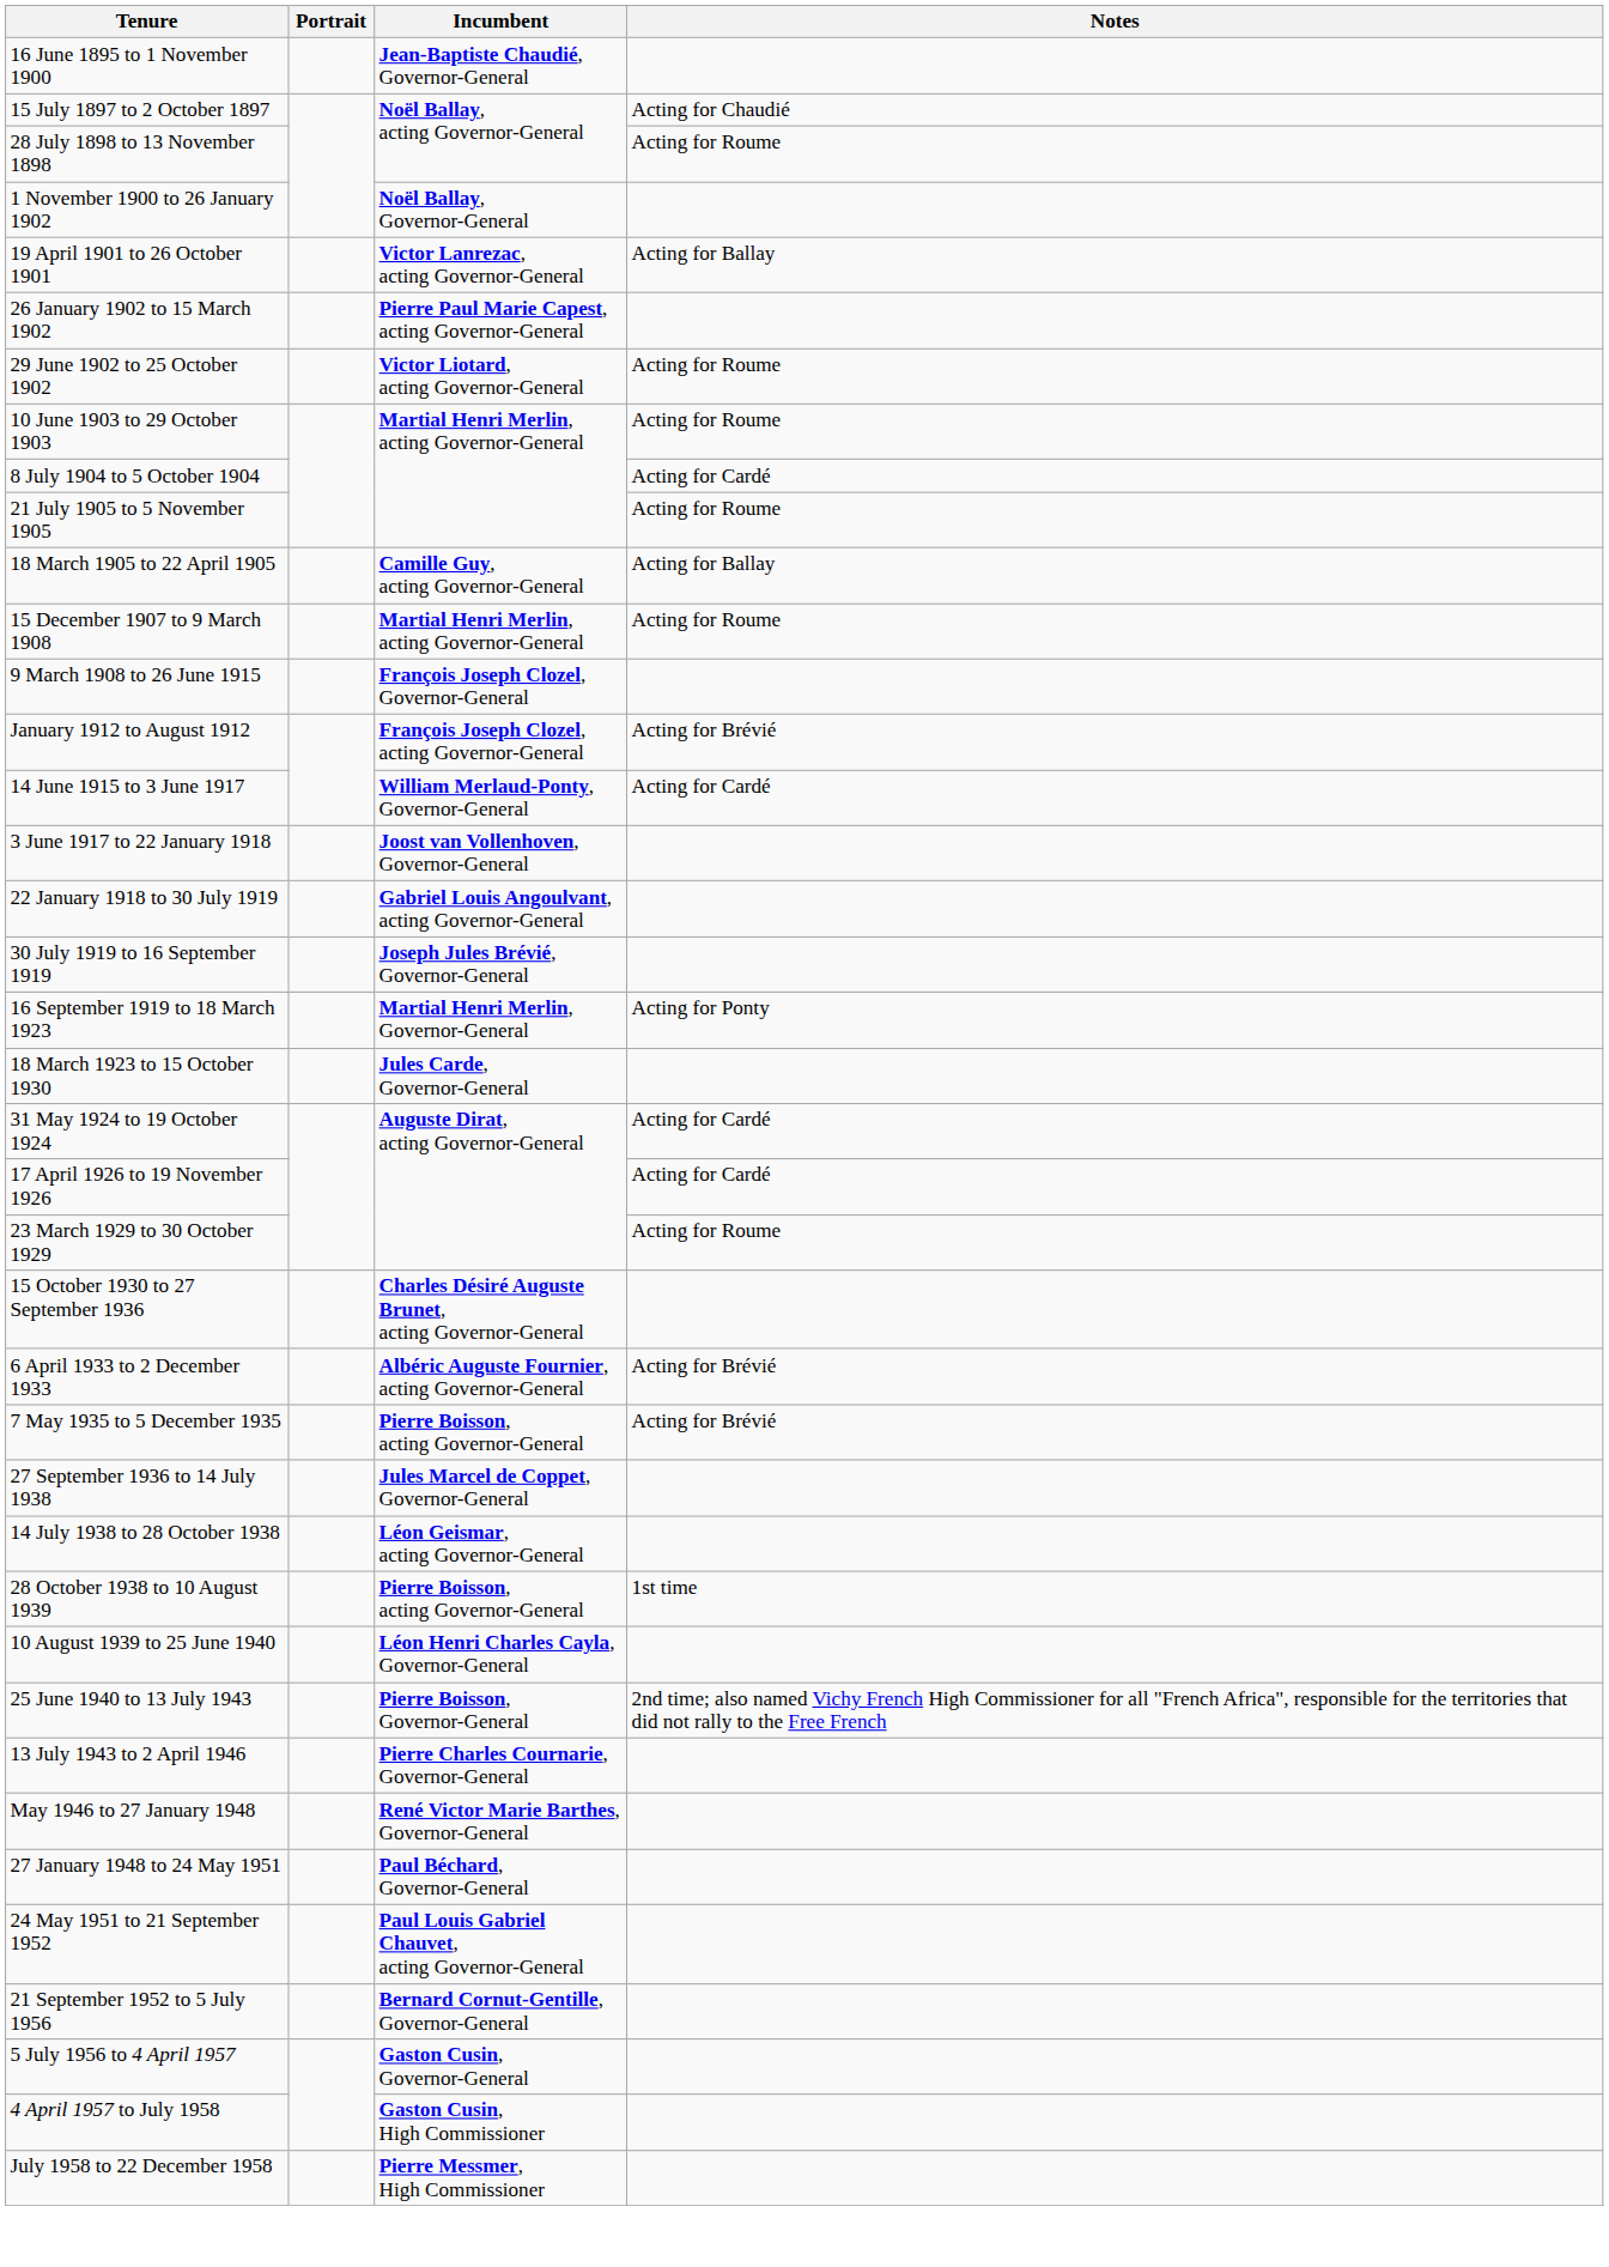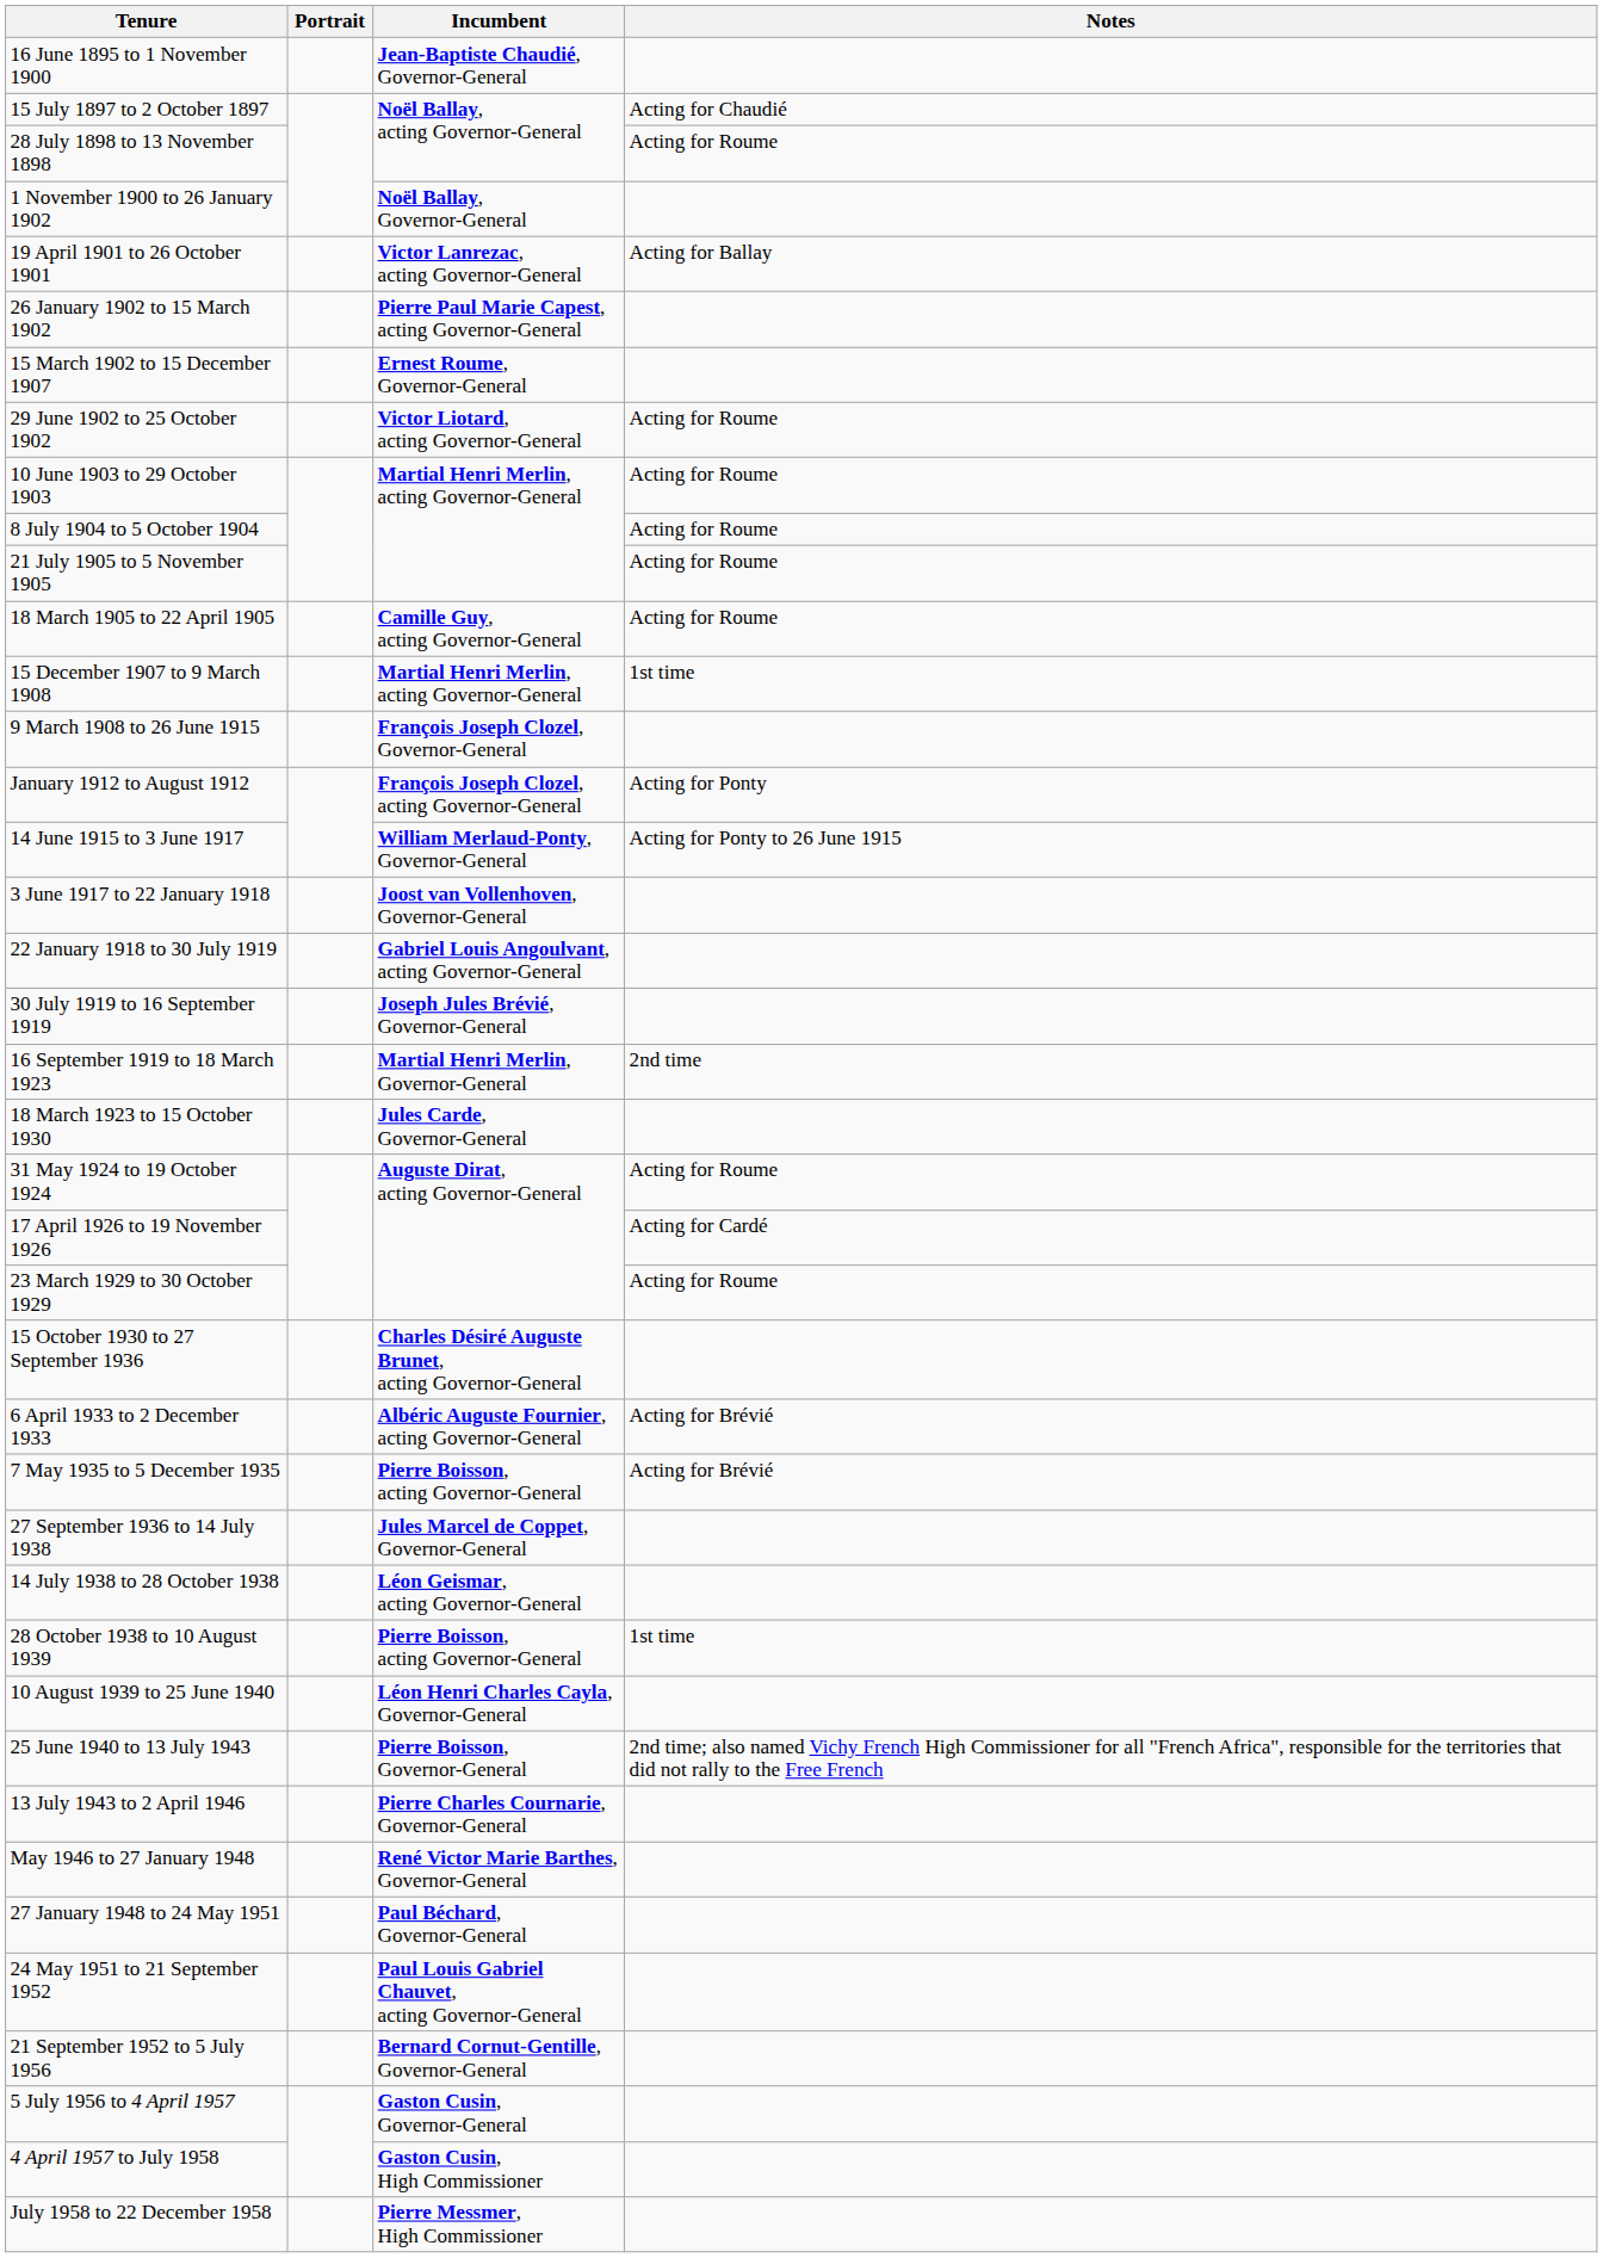+ row: 15 March 1902 to 15 December 1907 | Ernest Roume, Governor-General
8 July 1904 to 5 October 1904 | Notes: Acting for Cardé -> Acting for Roume
18 March 1905 to 22 April 1905 | Notes: Acting for Ballay -> Acting for Roume
15 December 1907 to 9 March 1908 | Notes: Acting for Roume -> 1st time
January 1912 to August 1912 | Notes: Acting for Brévié -> Acting for Ponty
14 June 1915 to 3 June 1917 | Notes: Acting for Cardé -> Acting for Ponty to 26 June 1915
16 September 1919 to 18 March 1923 | Notes: Acting for Ponty -> 2nd time
31 May 1924 to 19 October 1924 | Notes: Acting for Cardé -> Acting for Roume
